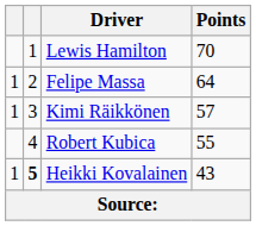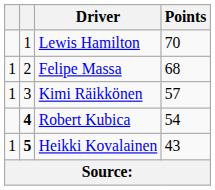Felipe Massa | Points: 64 -> 68
Robert Kubica | column 2: normal -> bold
Robert Kubica | Points: 55 -> 54
